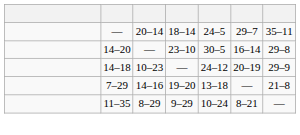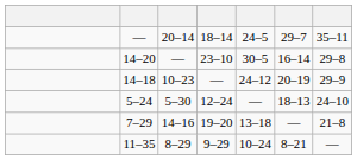+ row: 5–24 | 5–30 | 12–24 | — | 18–13 | 24–10
